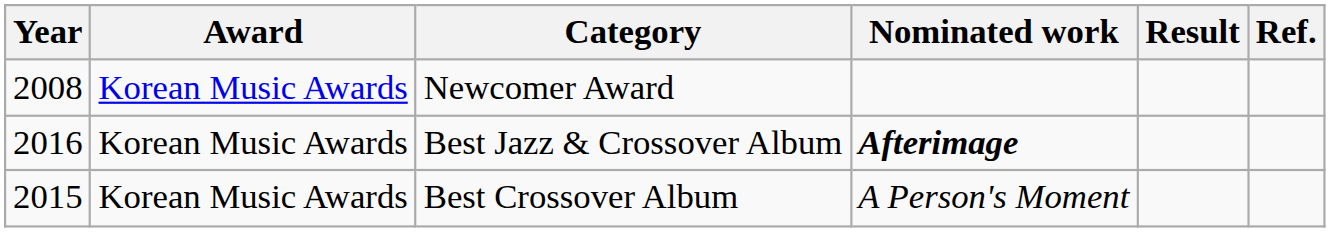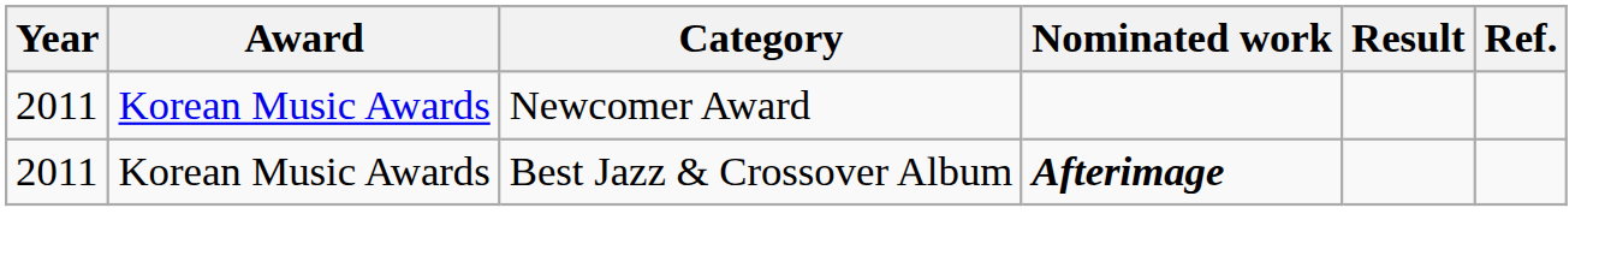Newcomer Award | Year: 2008 -> 2011
Best Jazz & Crossover Album | Year: 2016 -> 2011
- row: 2015 | Korean Music Awards | Best Crossover Album | A Person's Moment
